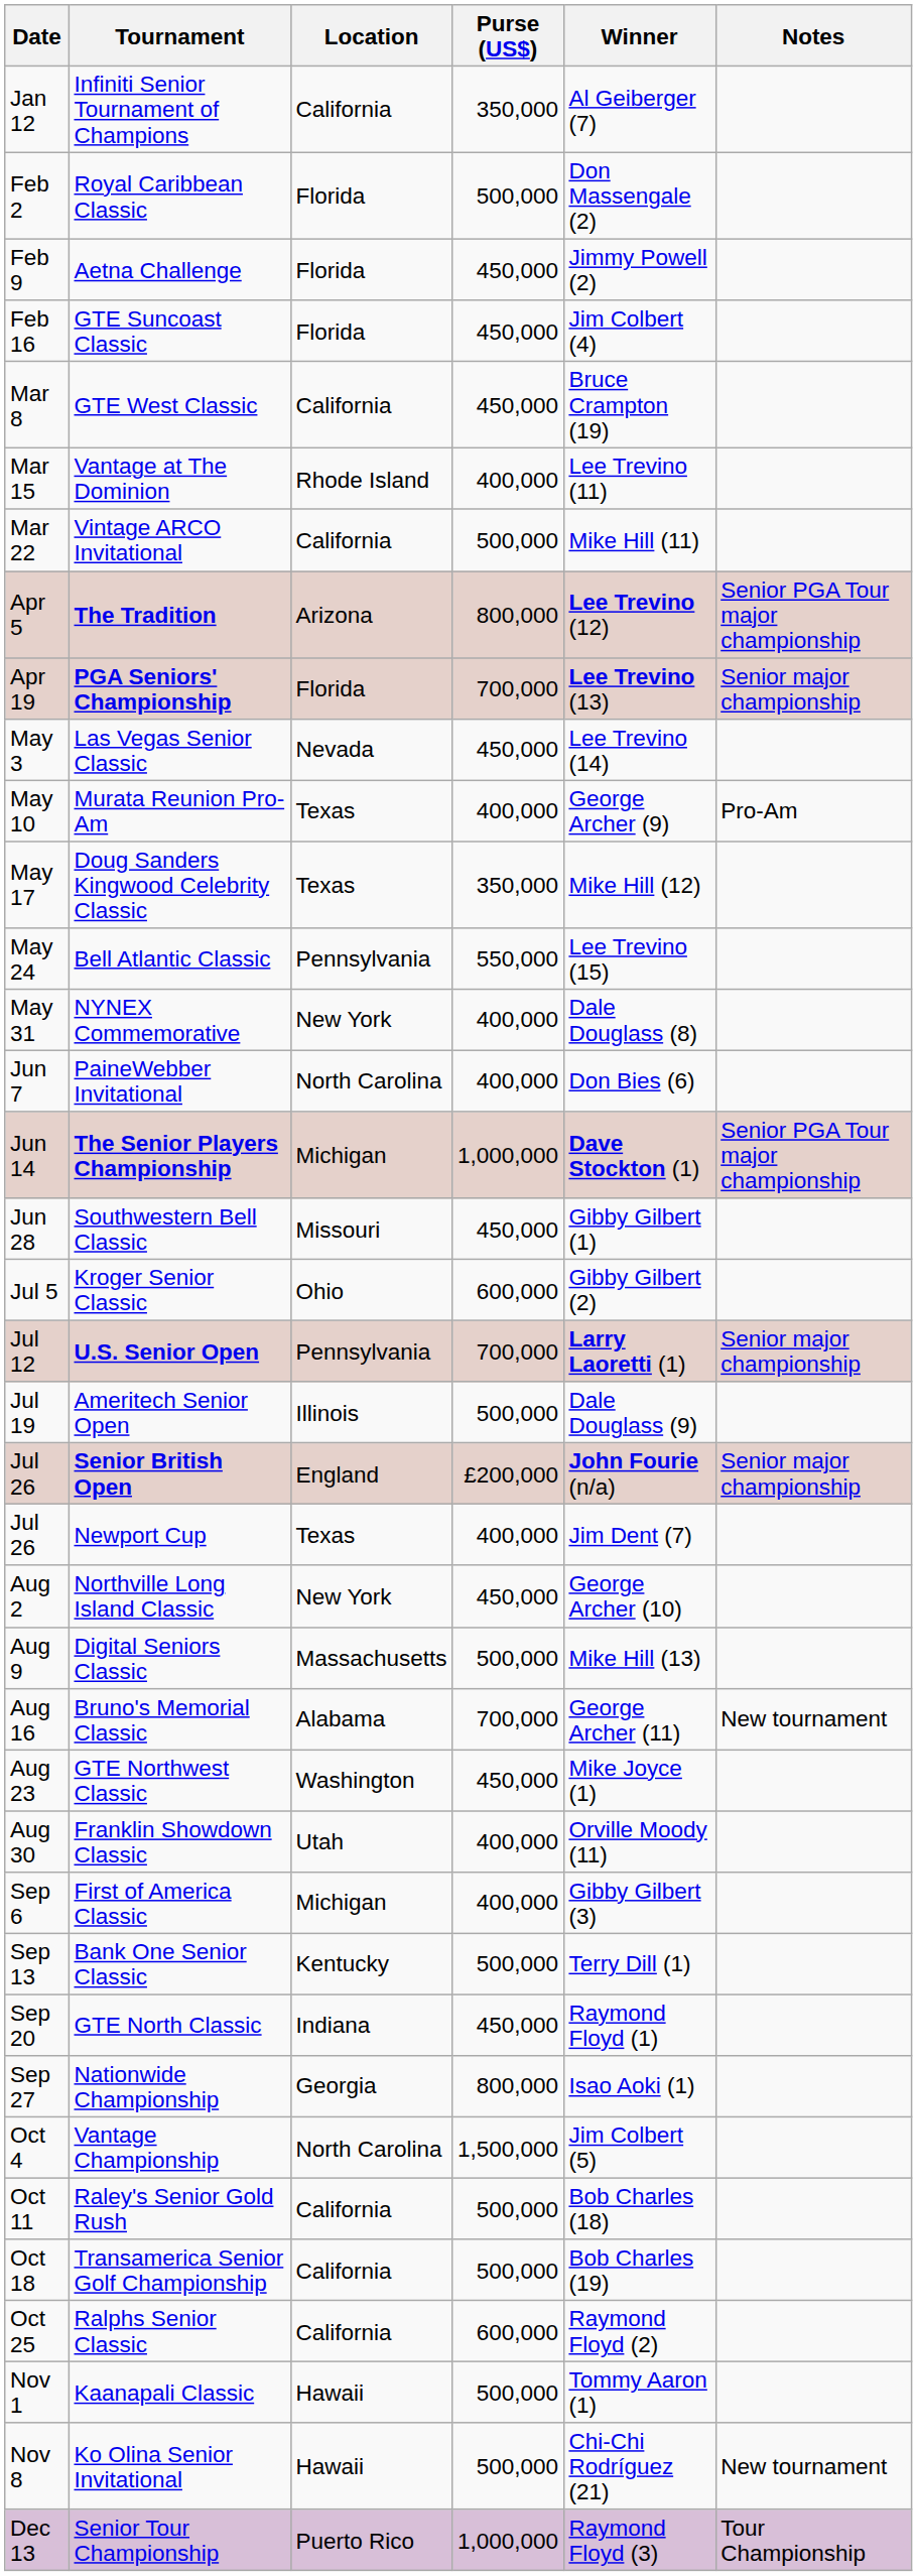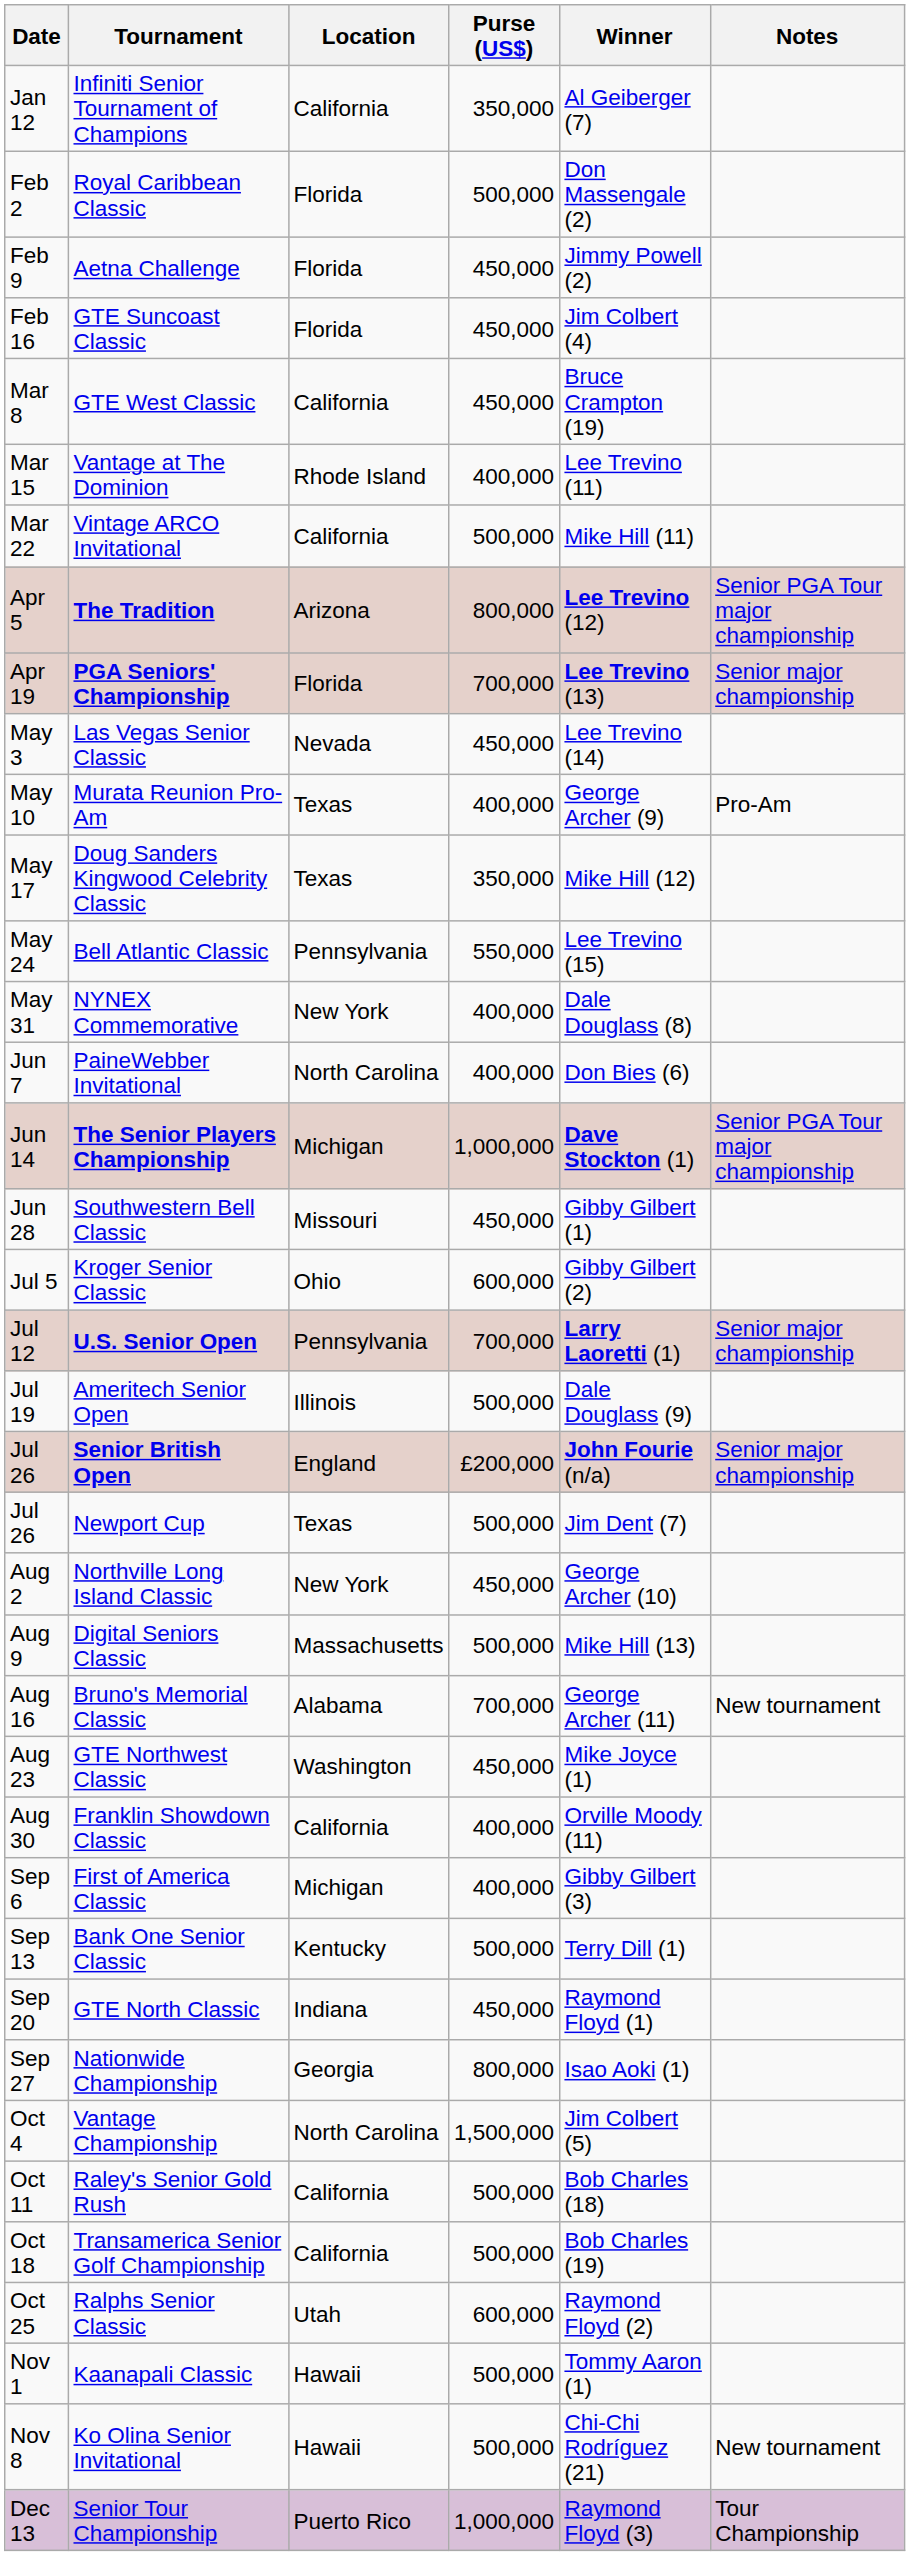Newport Cup | Purse (US$): 400,000 -> 500,000
Franklin Showdown Classic | Location: Utah -> California
Ralphs Senior Classic | Location: California -> Utah
